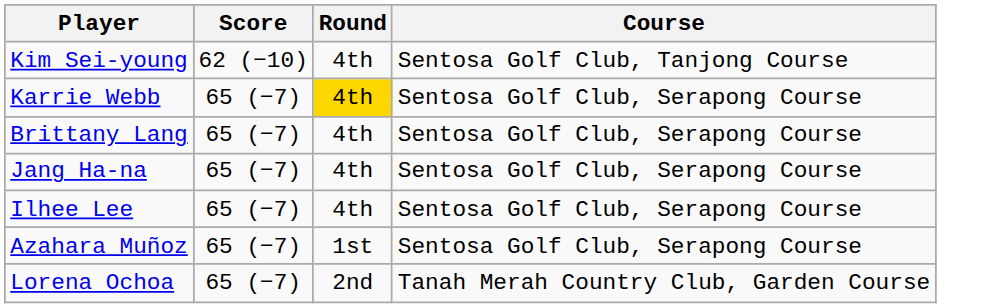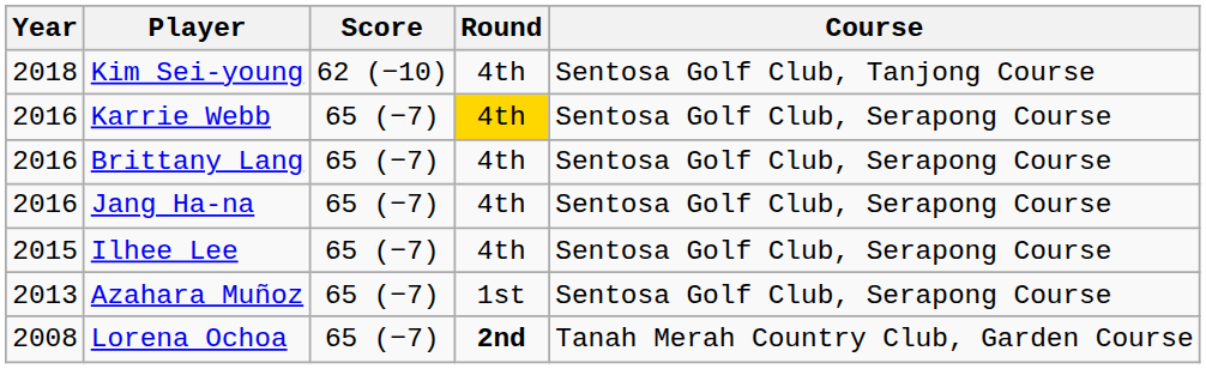+ column: Year | 2018 | 2016 | 2016 | 2016 | 2015 | 2013 | 2008
Lorena Ochoa | Round: normal -> bold
